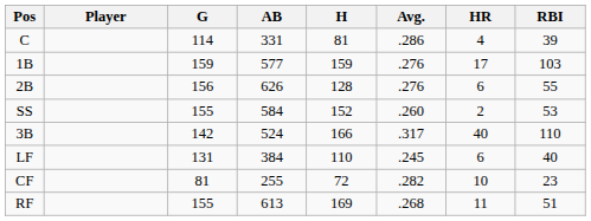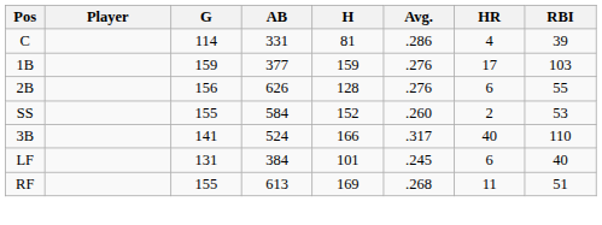1B | AB: 577 -> 377
3B | G: 142 -> 141
LF | H: 110 -> 101
- row: CF | 81 | 255 | 72 | .282 | 10 | 23
